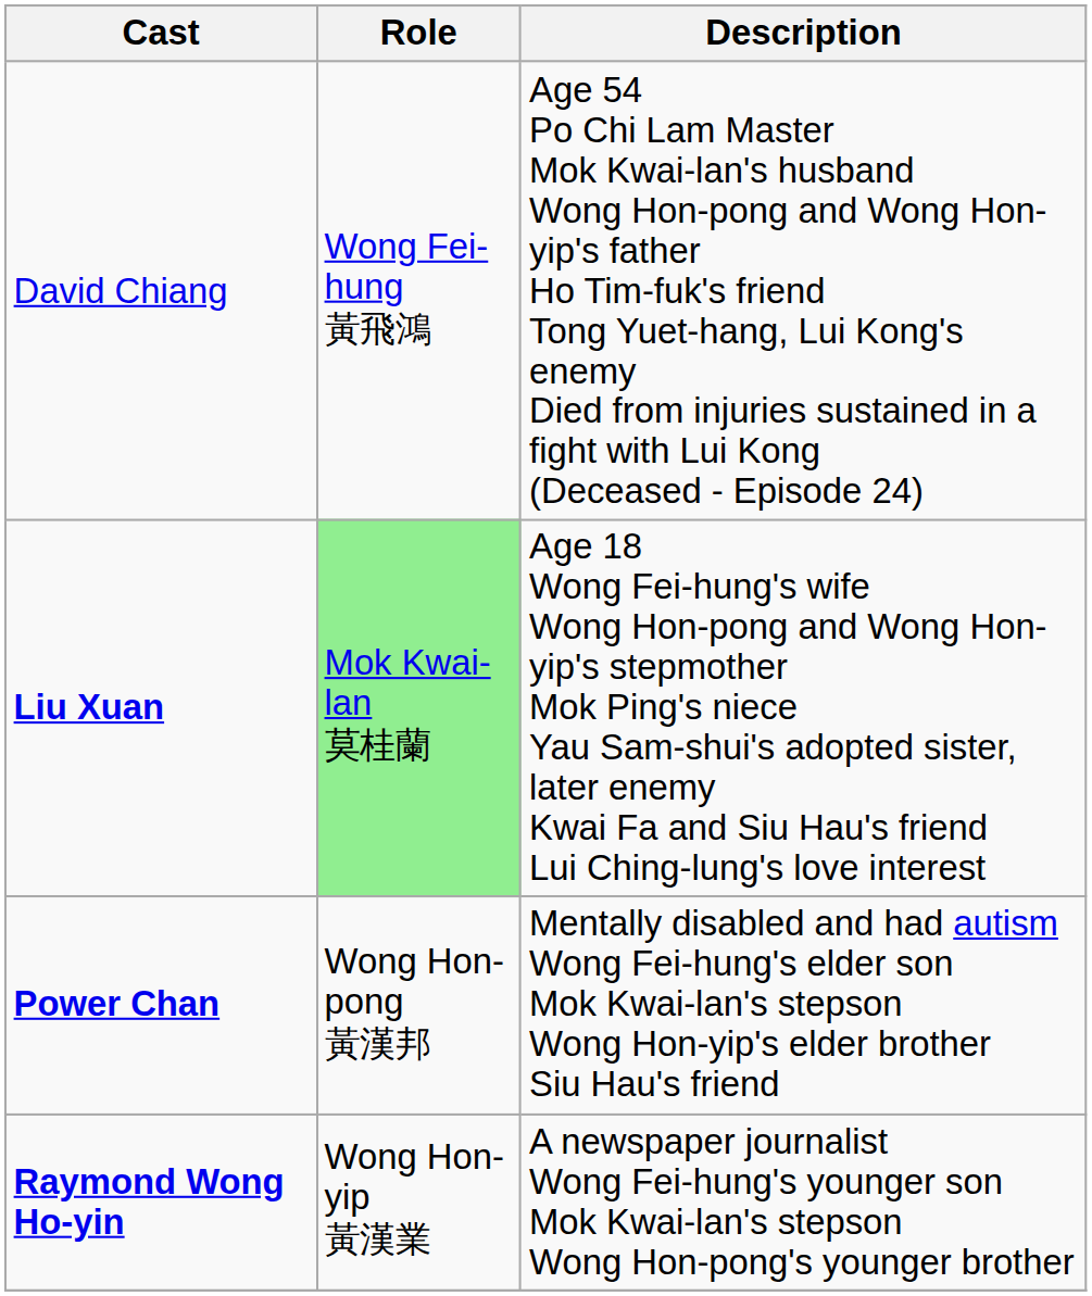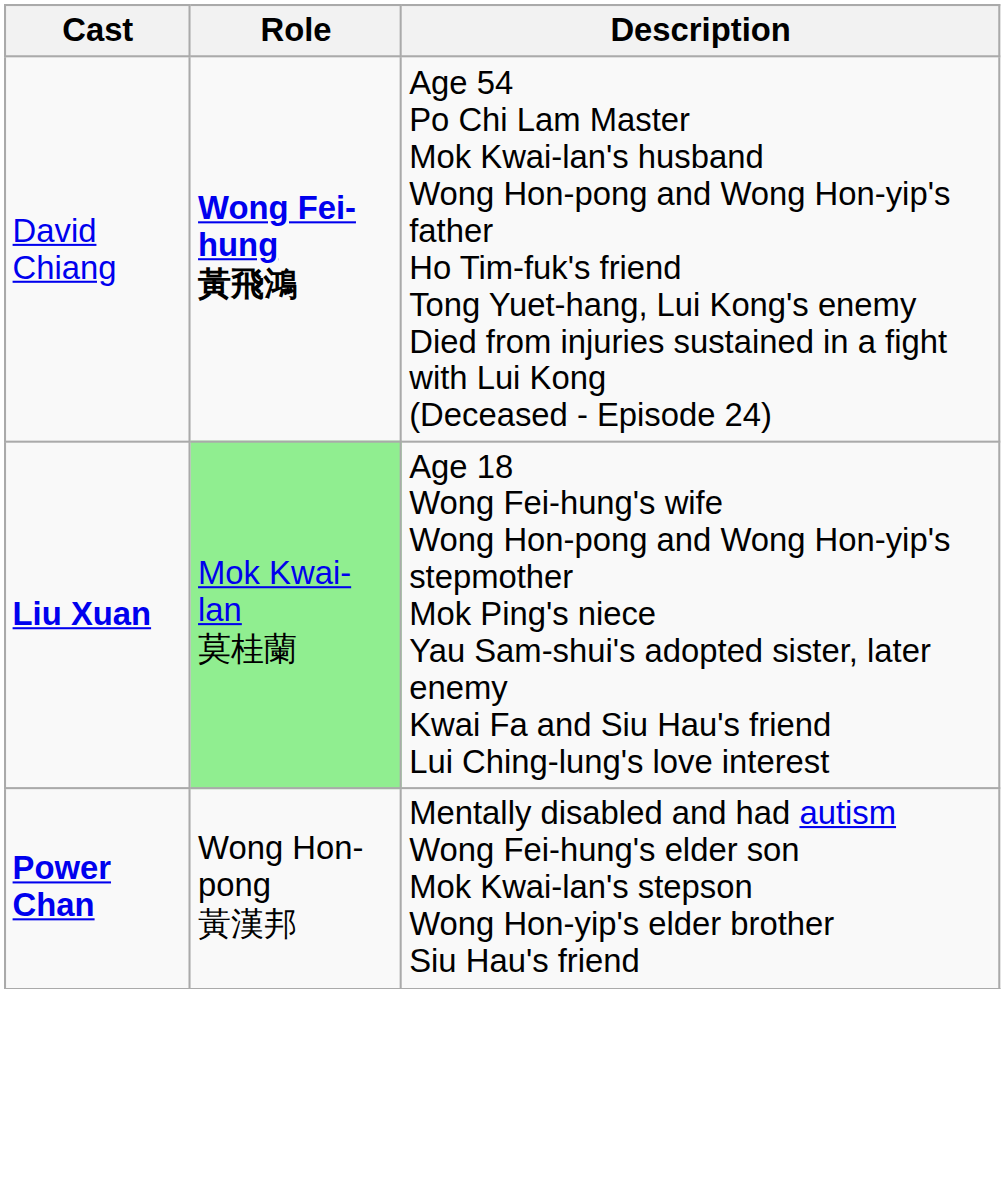David Chiang | Role: normal -> bold
- row: Raymond Wong Ho-yin | Wong Hon-yip 黃漢業 | A newspaper journalist Wong Fei-hung's younger son Mok Kwai-lan's stepson Wong Hon-pong's younger brother
